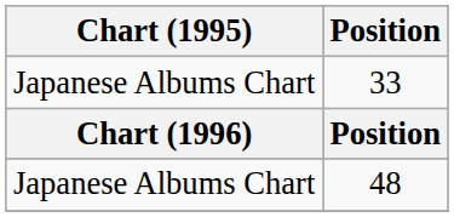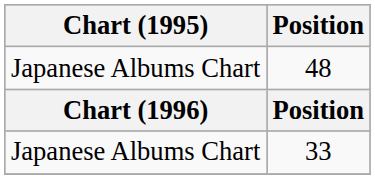rows swapped: 48 <-> 33
